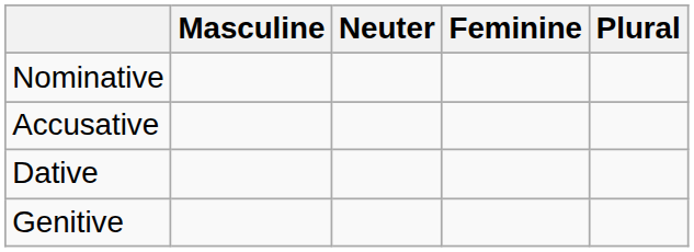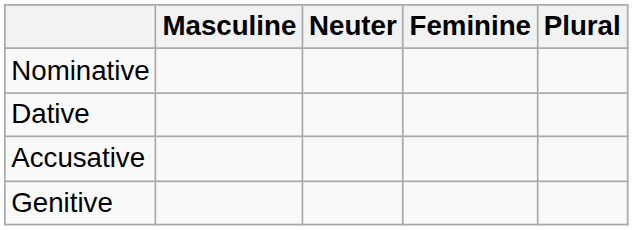rows swapped: Accusative <-> Dative
